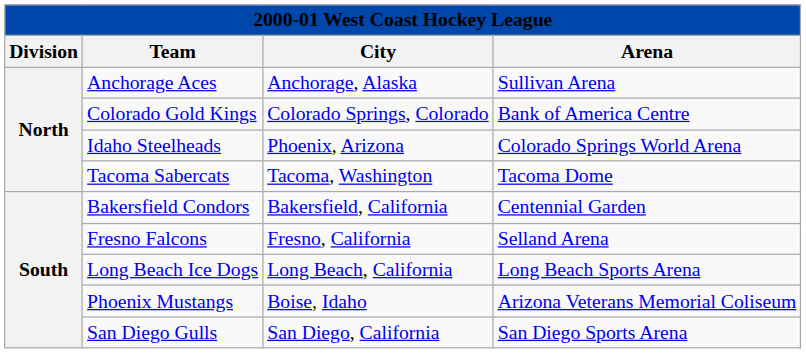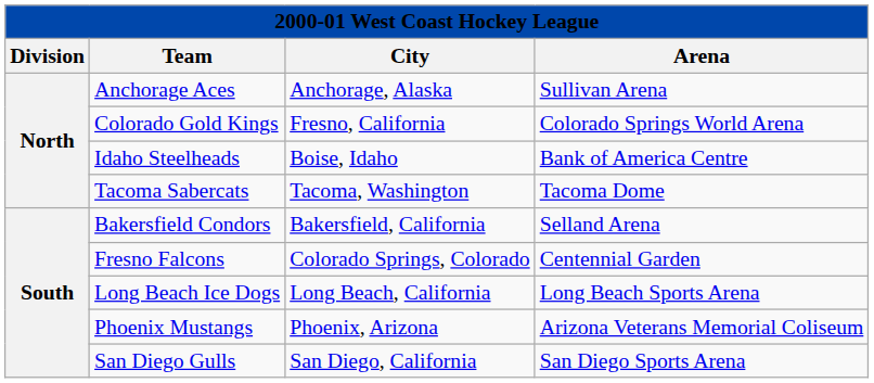Colorado Gold Kings | City: Colorado Springs, Colorado -> Fresno, California
Colorado Gold Kings | Arena: Bank of America Centre -> Colorado Springs World Arena
Idaho Steelheads | City: Phoenix, Arizona -> Boise, Idaho
Idaho Steelheads | Arena: Colorado Springs World Arena -> Bank of America Centre
Bakersfield Condors | Arena: Centennial Garden -> Selland Arena
Fresno Falcons | City: Fresno, California -> Colorado Springs, Colorado
Fresno Falcons | Arena: Selland Arena -> Centennial Garden
Phoenix Mustangs | City: Boise, Idaho -> Phoenix, Arizona
